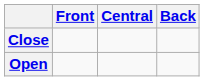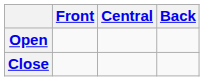rows swapped: Close <-> Open
